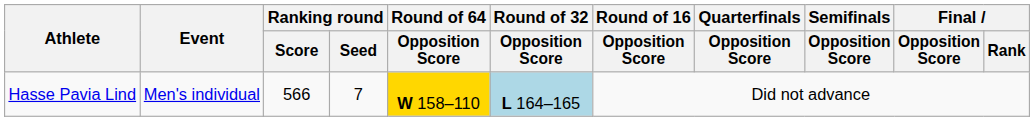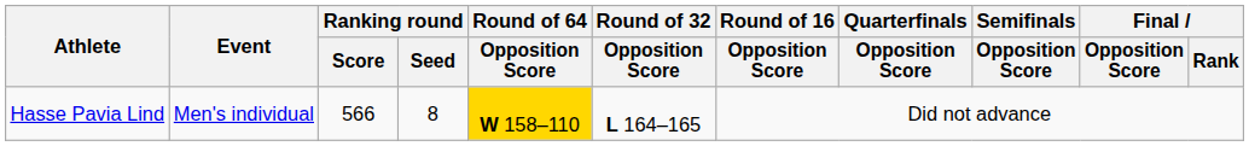Hasse Pavia Lind | Ranking round / Seed: 7 -> 8
Hasse Pavia Lind | Round of 32 / Opposition Score: lightblue background -> no background
